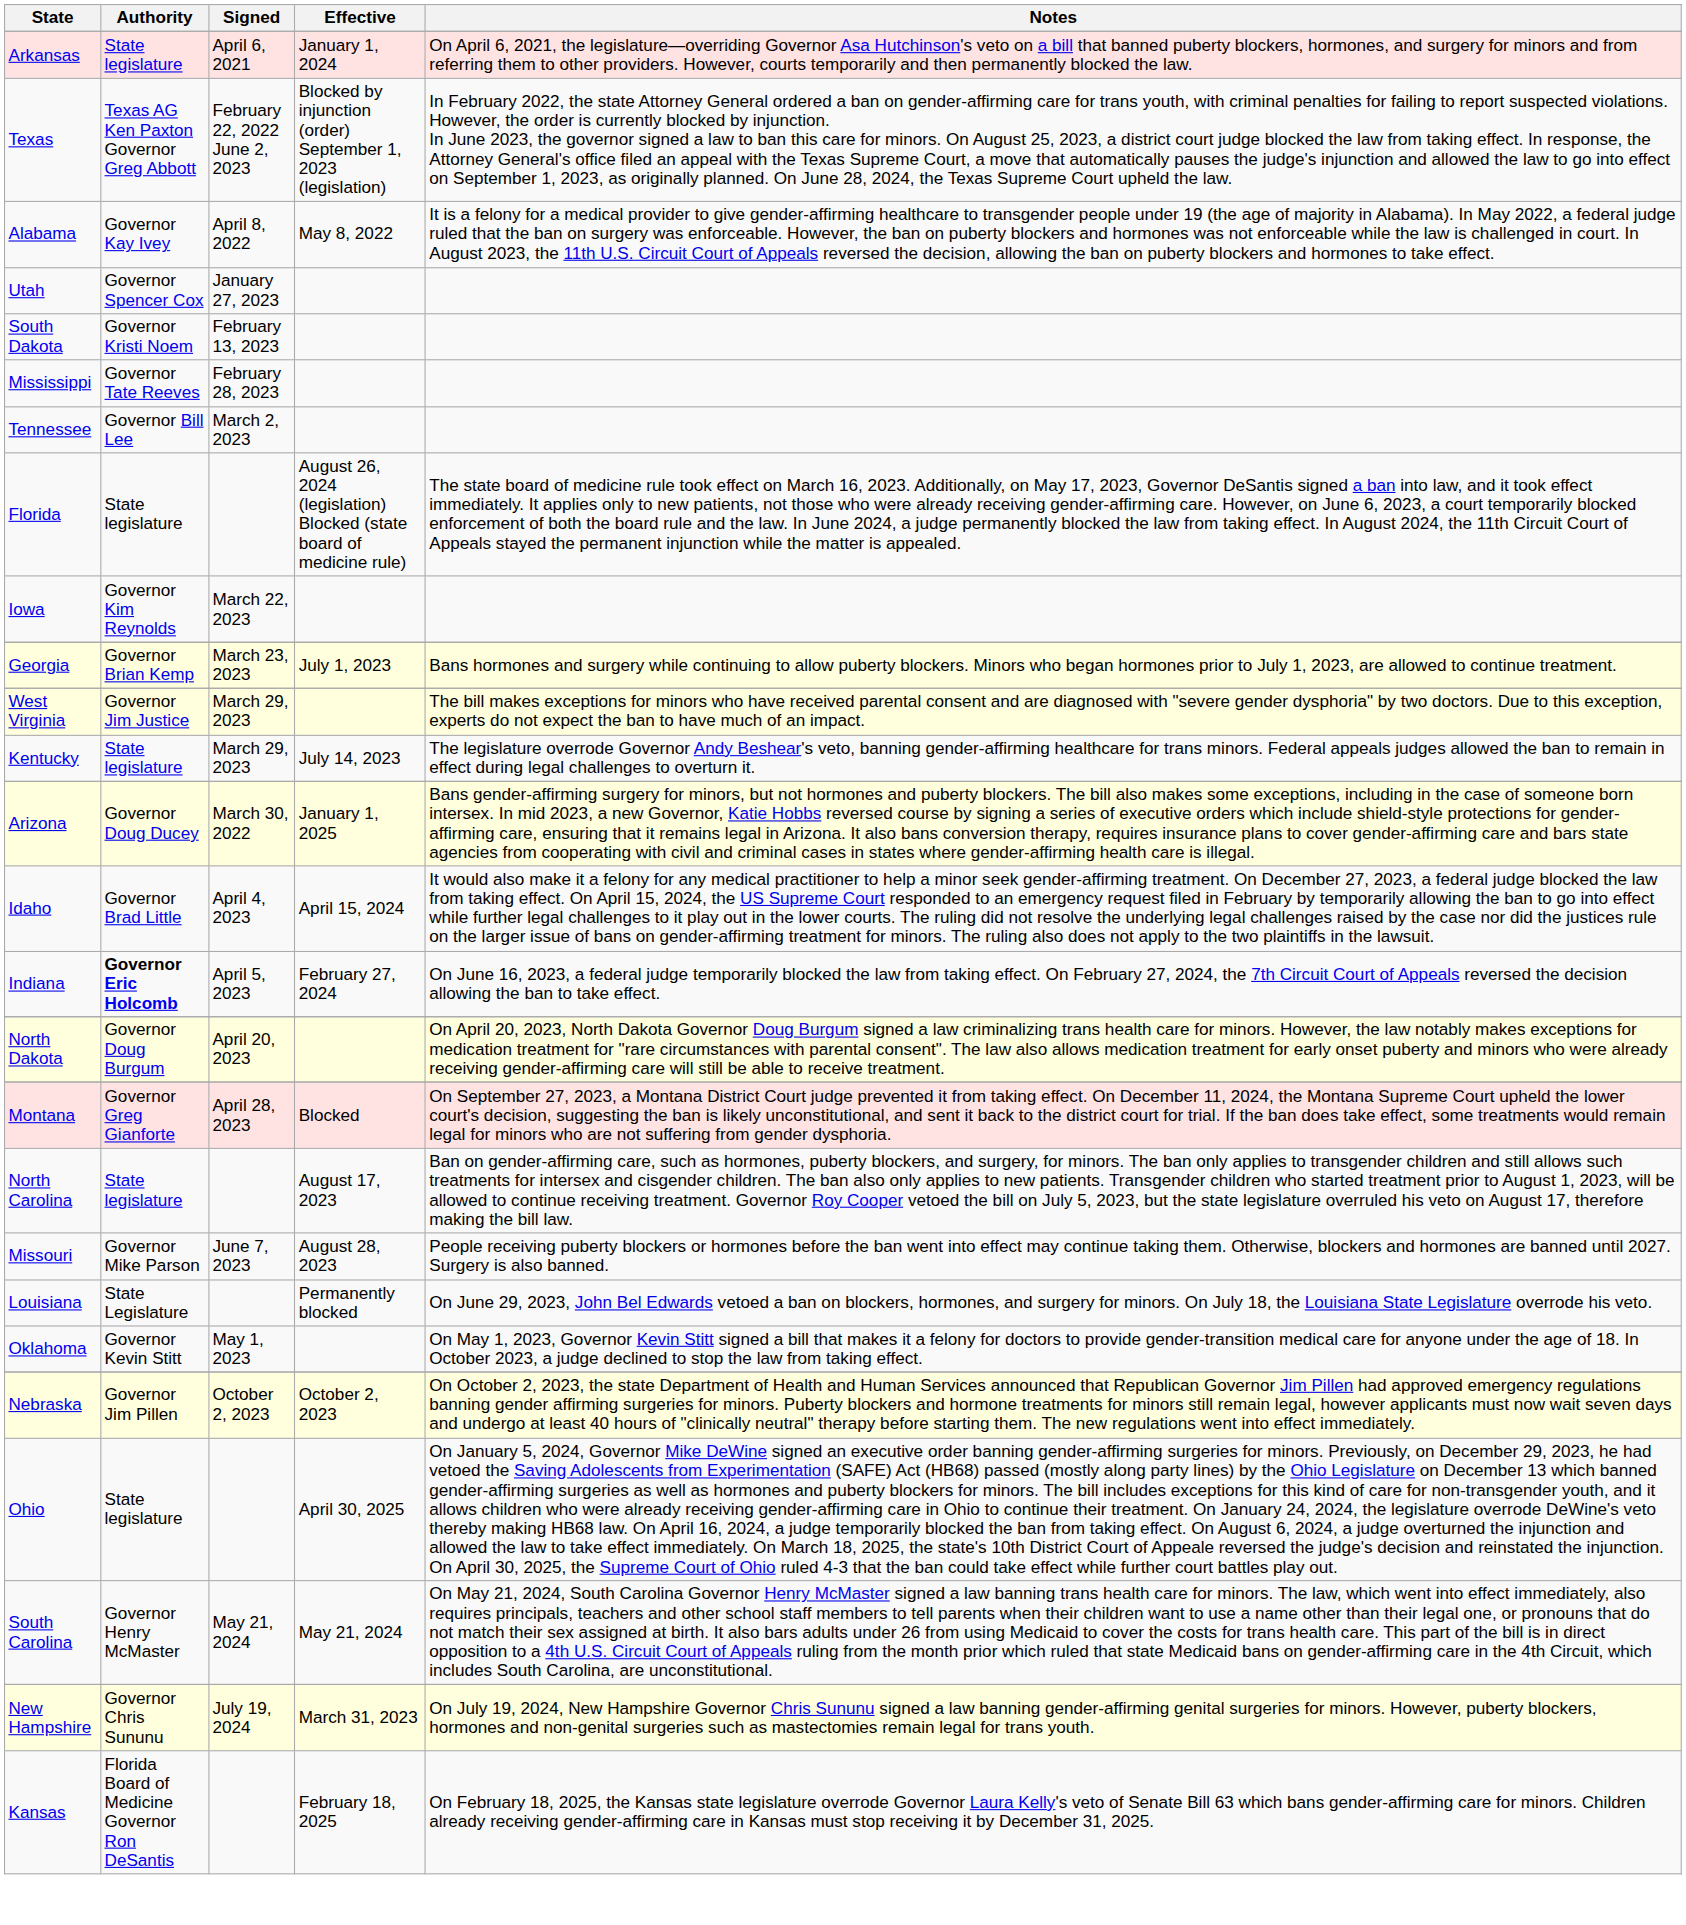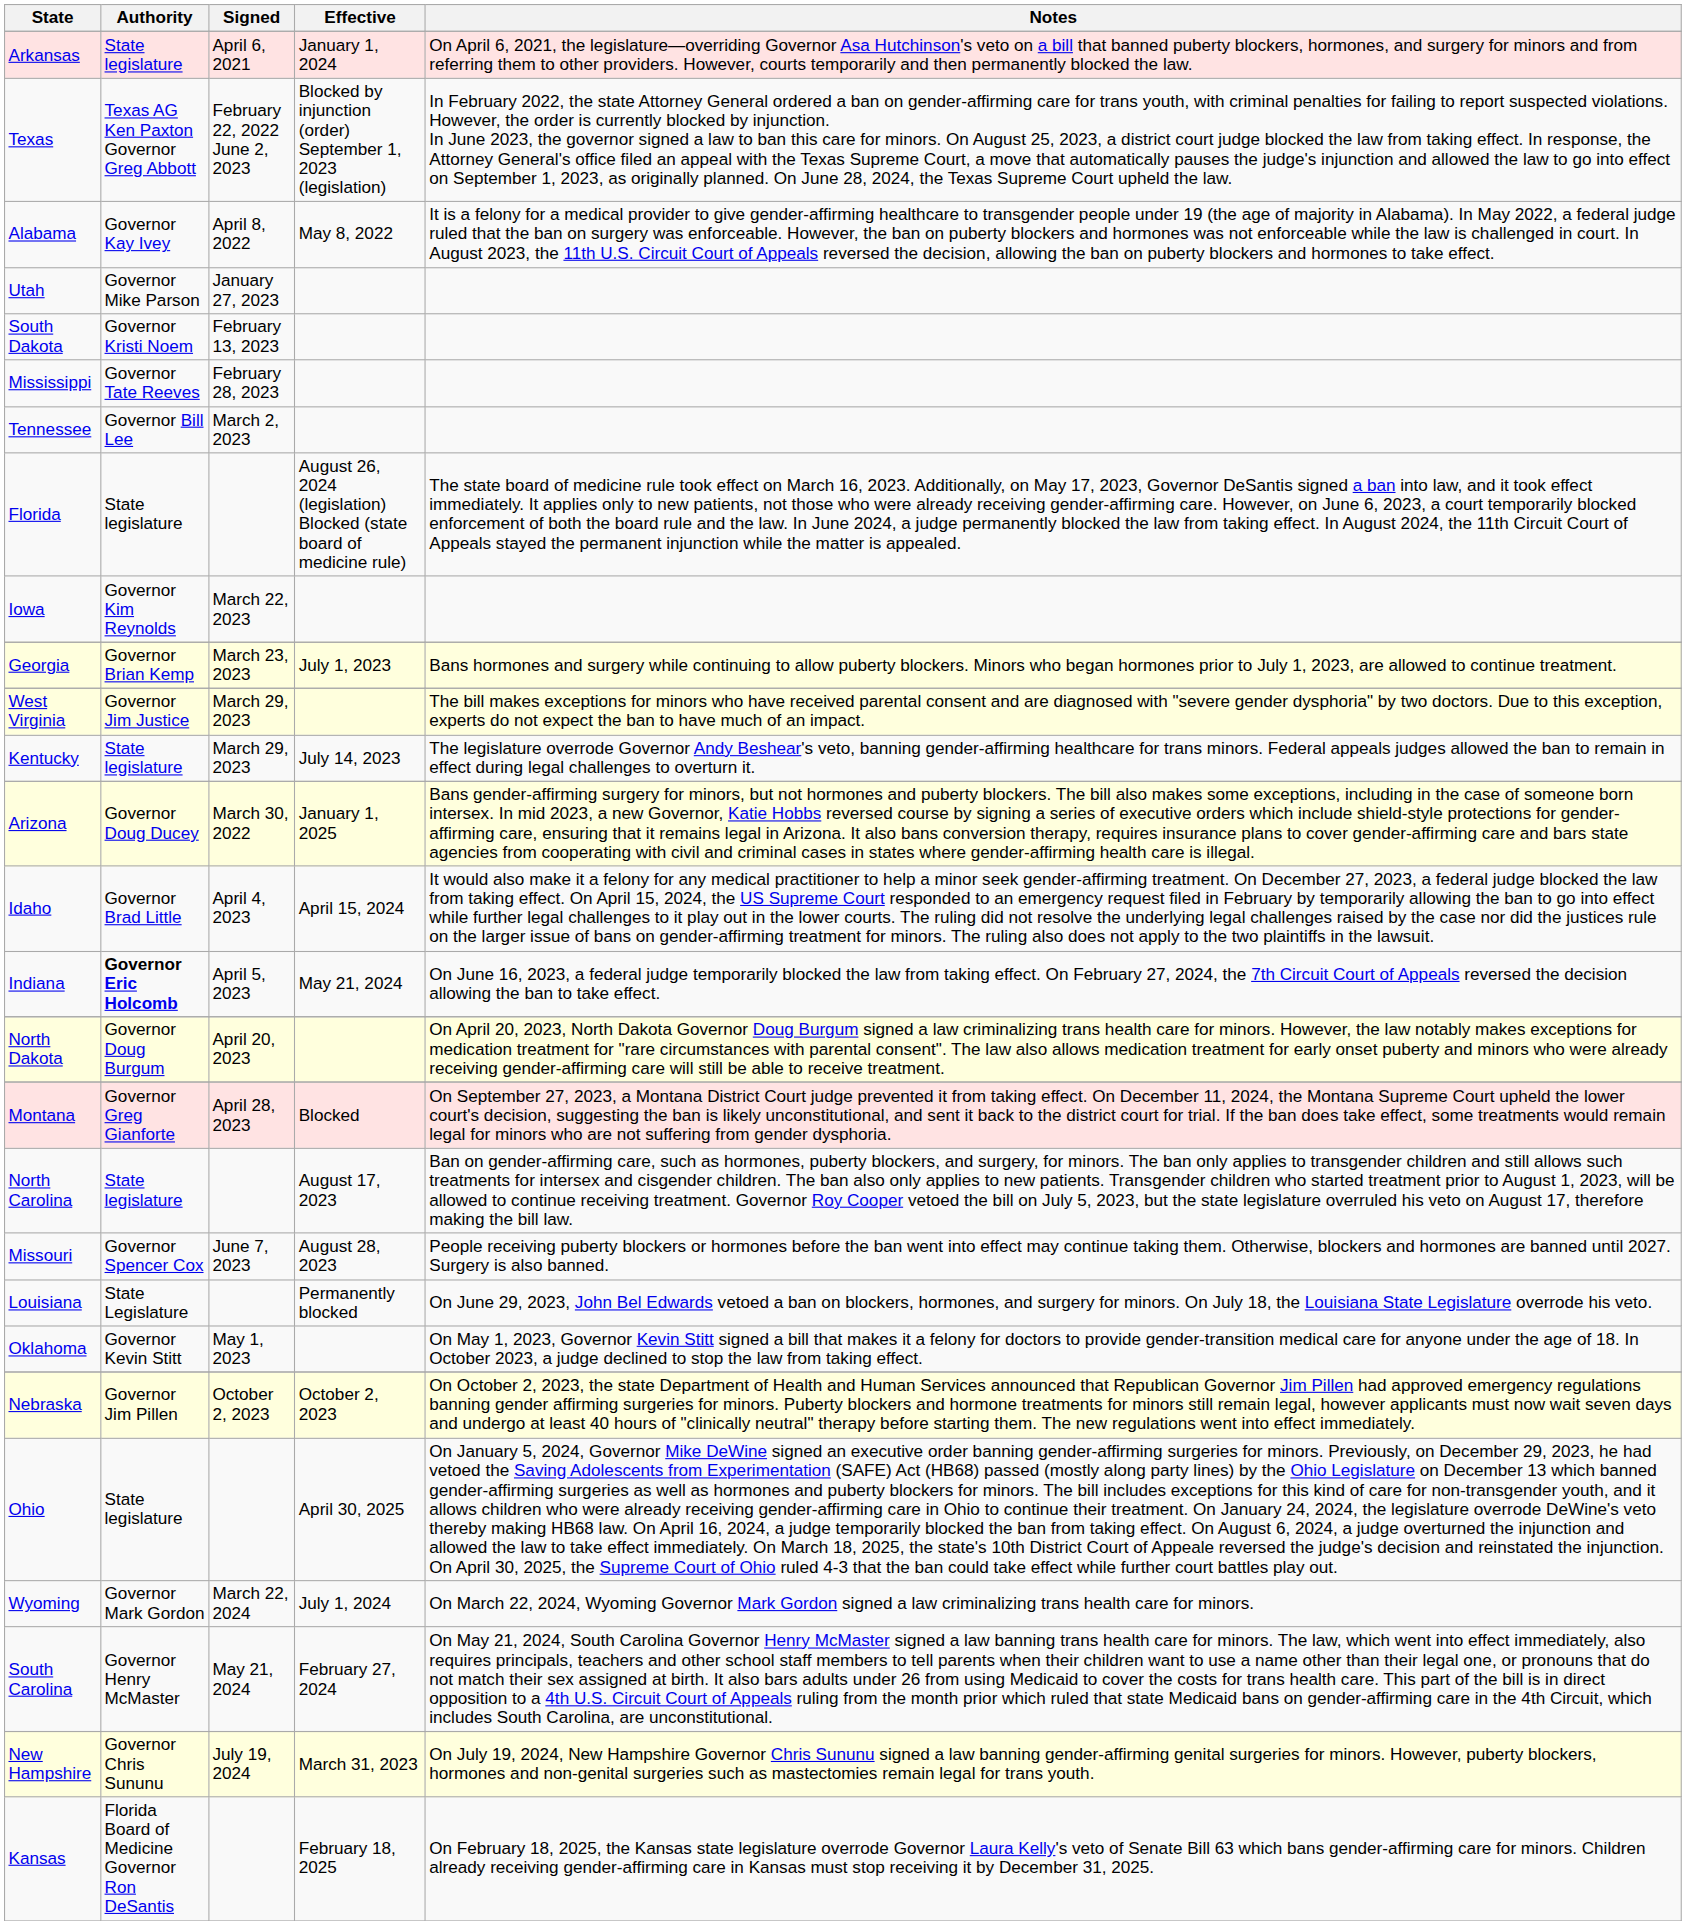Utah | Authority: Governor Spencer Cox -> Governor Mike Parson
Indiana | Effective: February 27, 2024 -> May 21, 2024
Missouri | Authority: Governor Mike Parson -> Governor Spencer Cox
+ row: Wyoming | Governor Mark Gordon | March 22, 2024 | July 1, 2024 | On March 22, 2024, Wyoming Governor Mark Gordon signed a law criminalizing trans health care for minors.
South Carolina | Effective: May 21, 2024 -> February 27, 2024
